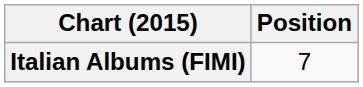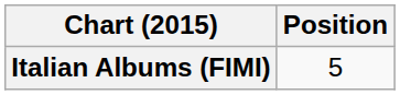Italian Albums (FIMI) | Position: 7 -> 5
